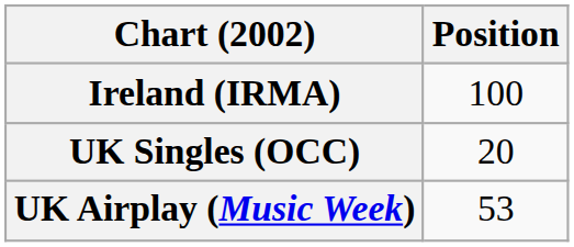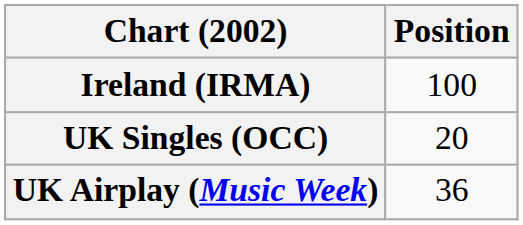UK Airplay (Music Week) | Position: 53 -> 36
